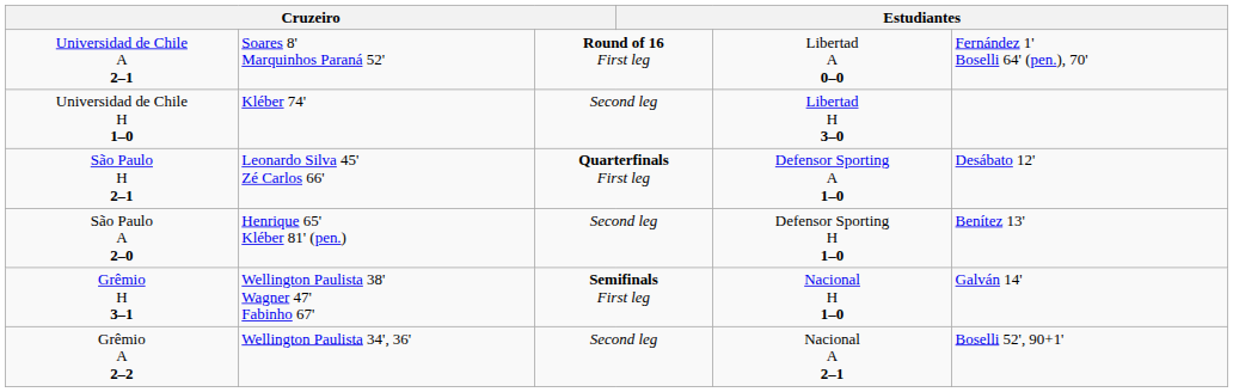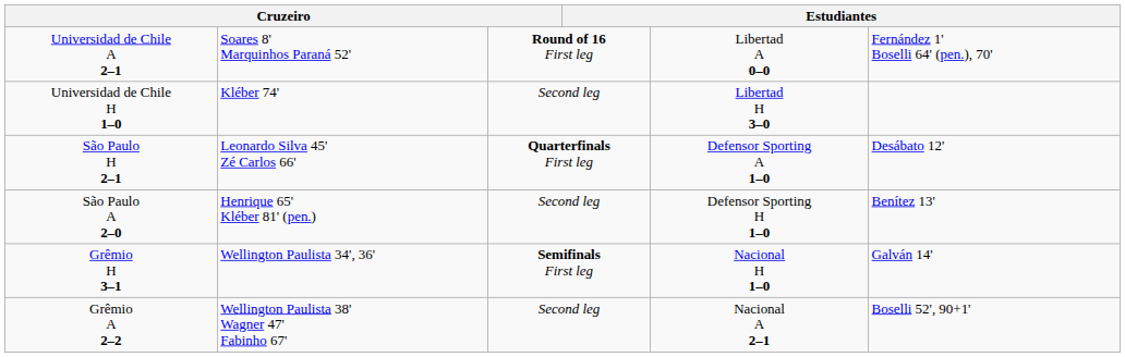Grêmio H 3–1 | column 2: Wellington Paulista 38' Wagner 47' Fabinho 67' -> Wellington Paulista 34', 36'
Grêmio A 2–2 | column 2: Wellington Paulista 34', 36' -> Wellington Paulista 38' Wagner 47' Fabinho 67'
